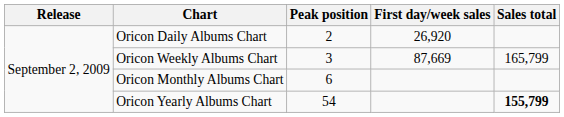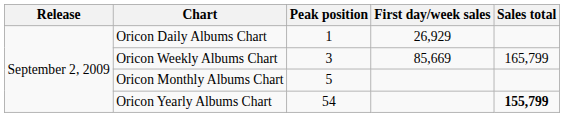Oricon Daily Albums Chart | Peak position: 2 -> 1
Oricon Daily Albums Chart | First day/week sales: 26,920 -> 26,929
Oricon Weekly Albums Chart | First day/week sales: 87,669 -> 85,669
Oricon Monthly Albums Chart | Peak position: 6 -> 5
